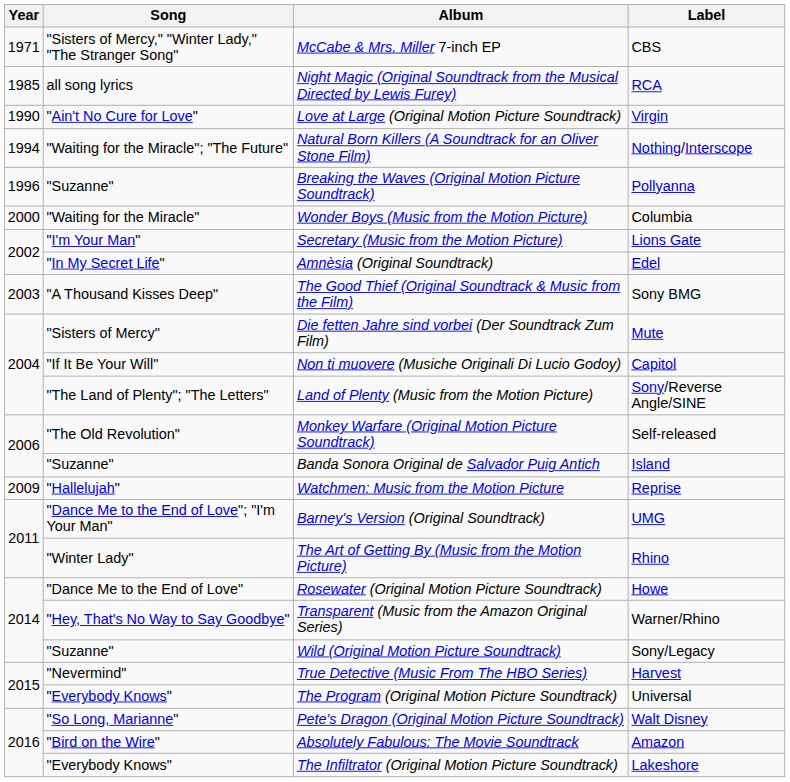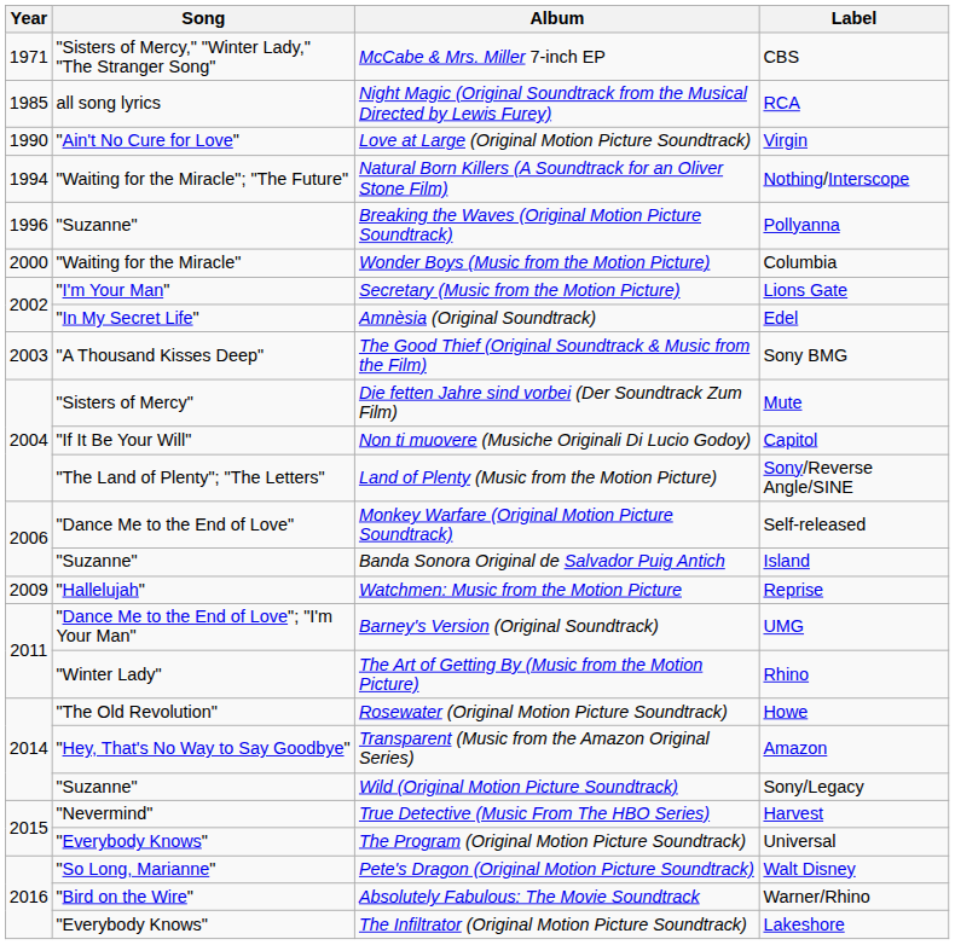Monkey Warfare (Original Motion Picture Soundtrack) | Song: "The Old Revolution" -> "Dance Me to the End of Love"
Rosewater (Original Motion Picture Soundtrack) | Song: "Dance Me to the End of Love" -> "The Old Revolution"
Transparent (Music from the Amazon Original Series) | Label: Warner/Rhino -> Amazon
Absolutely Fabulous: The Movie Soundtrack | Label: Amazon -> Warner/Rhino
